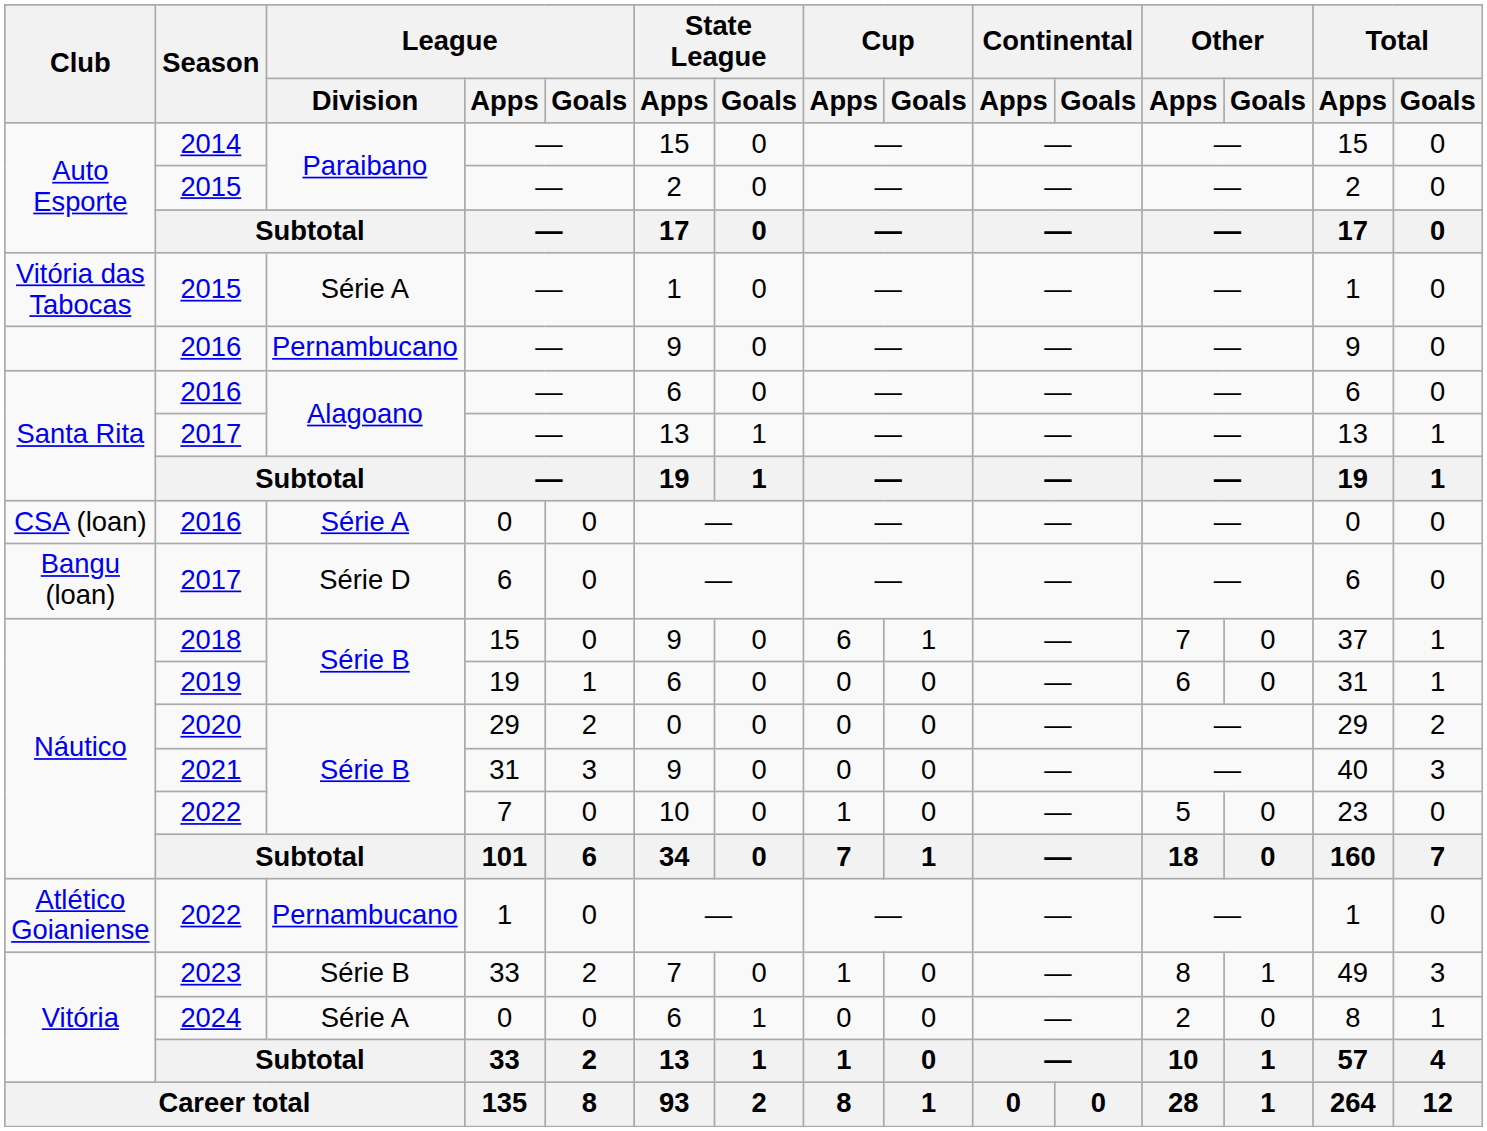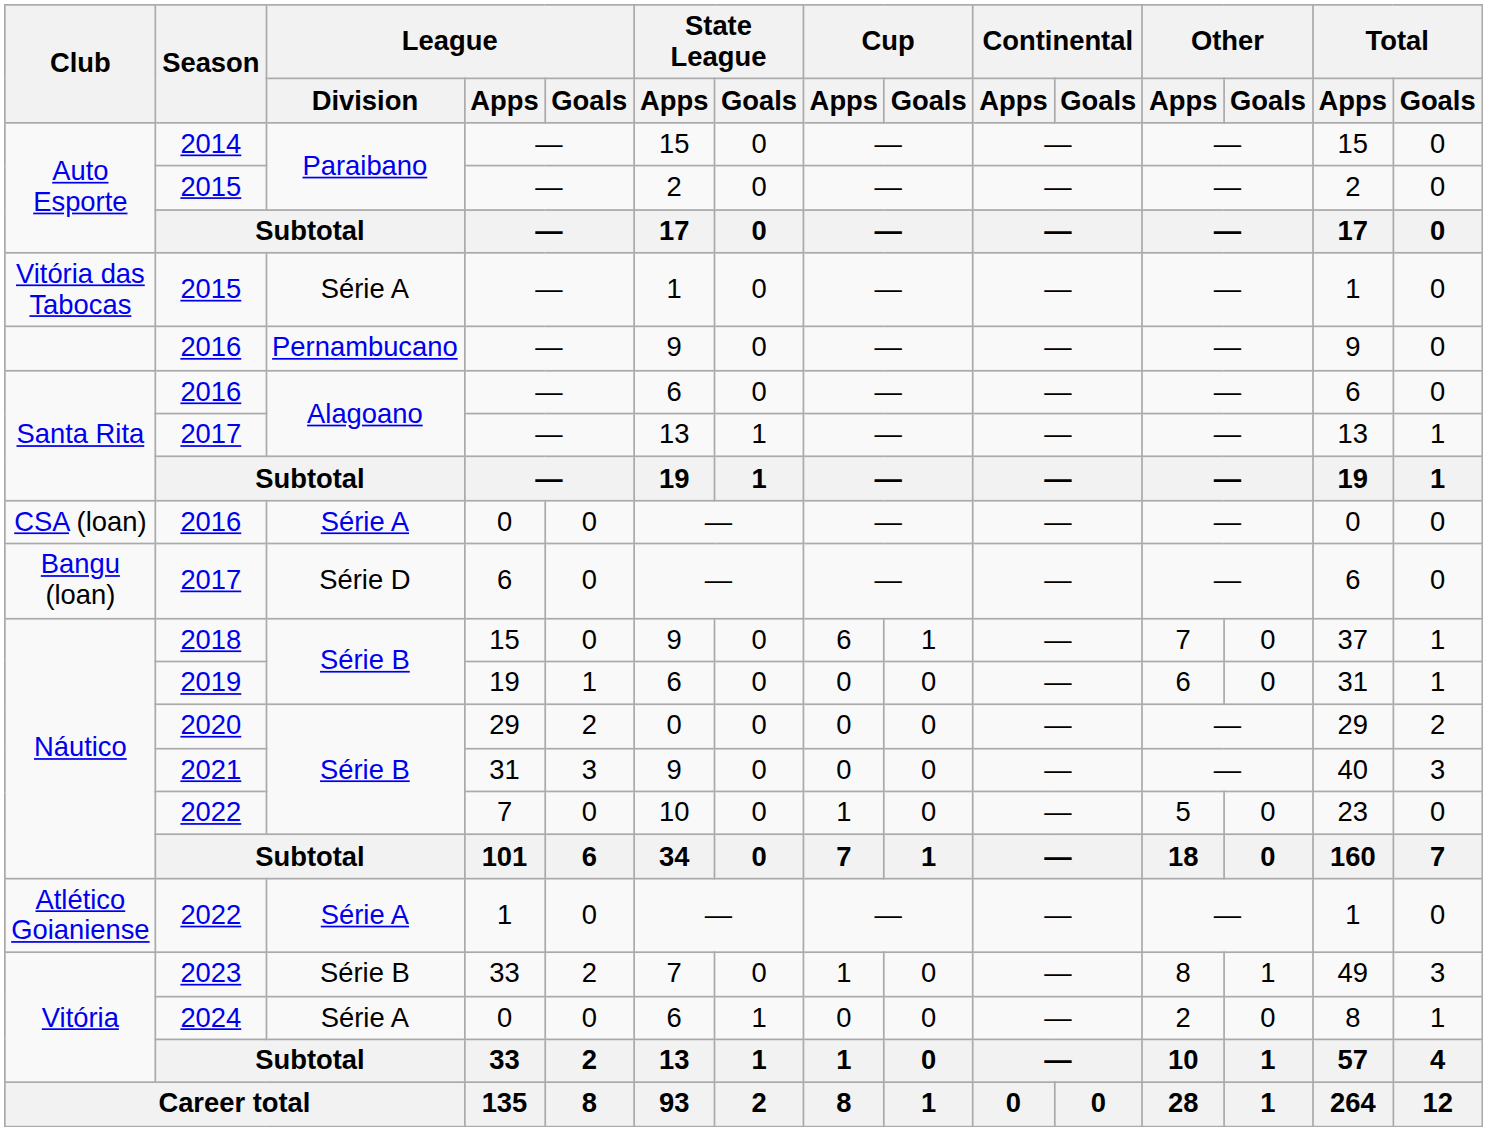Atlético Goianiense / 2022 | League / Division: Pernambucano -> Série A
